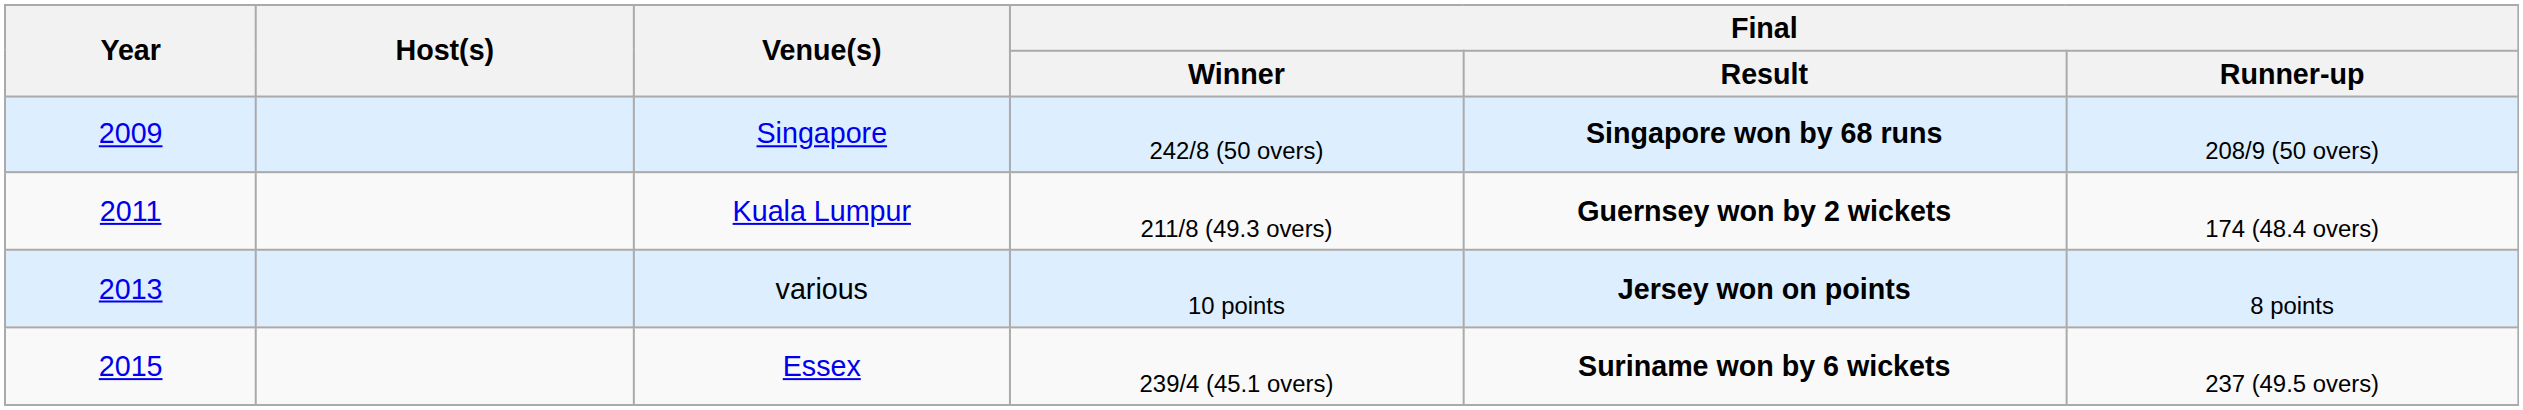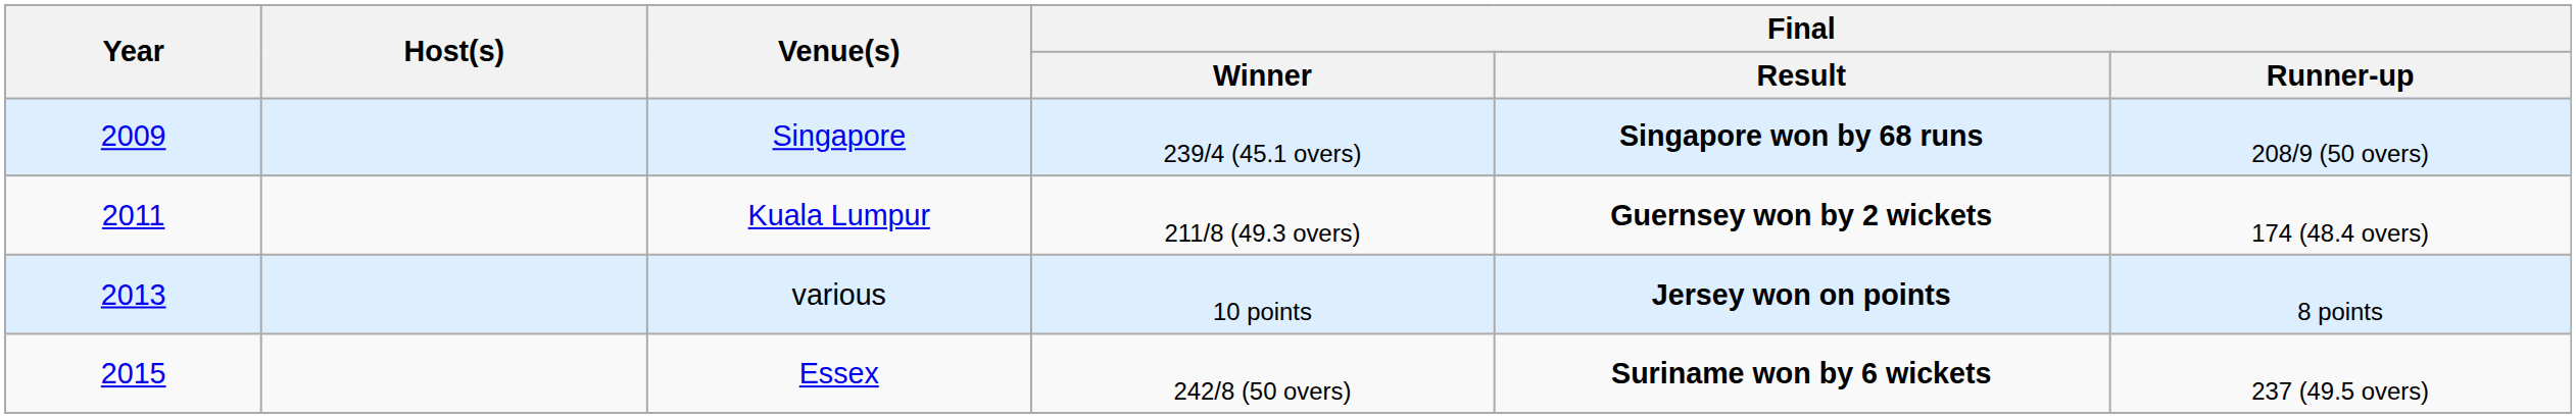Singapore | Final / Winner: 242/8 (50 overs) -> 239/4 (45.1 overs)
Essex | Final / Winner: 239/4 (45.1 overs) -> 242/8 (50 overs)
